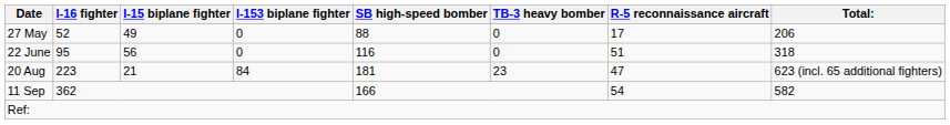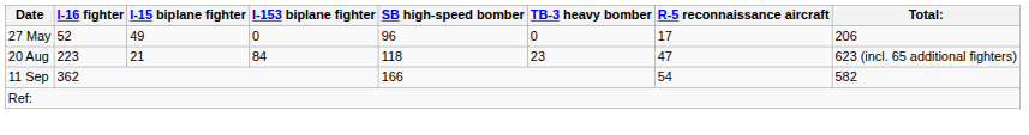27 May | SB high-speed bomber: 88 -> 96
- row: 22 June | 95 | 56 | 0 | 116 | 0 | 51 | 318
20 Aug | SB high-speed bomber: 181 -> 118
